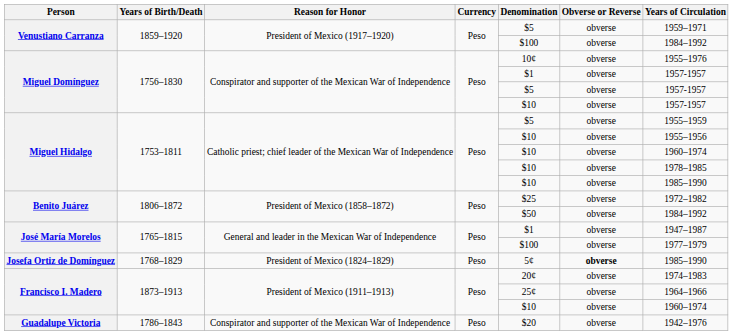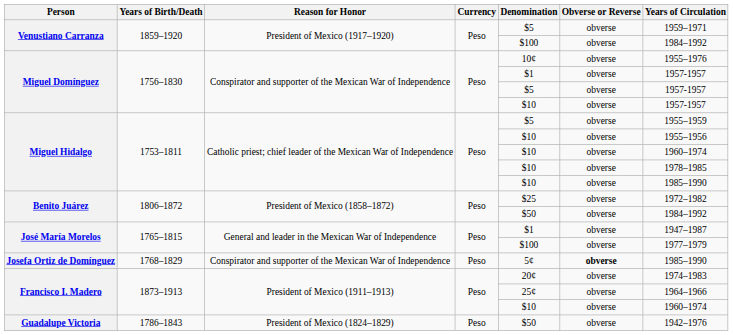Josefa Ortiz de Domínguez | Reason for Honor: President of Mexico (1824–1829) -> Conspirator and supporter of the Mexican War of Independence
Guadalupe Victoria | Reason for Honor: Conspirator and supporter of the Mexican War of Independence -> President of Mexico (1824–1829)
Guadalupe Victoria | Denomination: $20 -> $50
